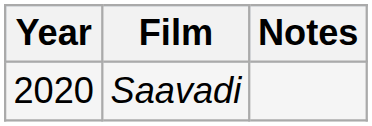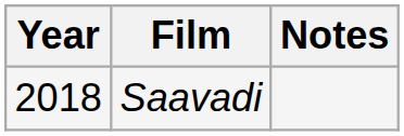Saavadi | Year: 2020 -> 2018
